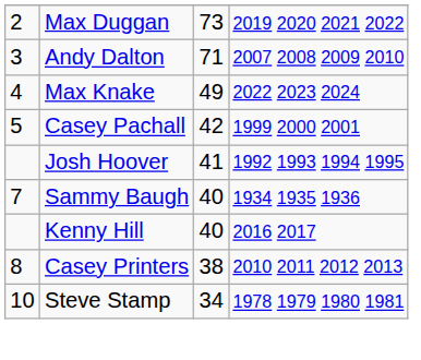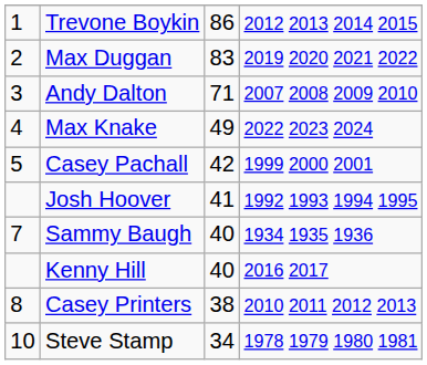+ row: 1 | Trevone Boykin | 86 | 2012 2013 2014 2015
Max Duggan | column 3: 73 -> 83
